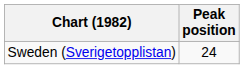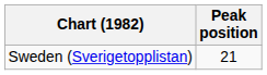Sweden (Sverigetopplistan) | Peak position: 24 -> 21
